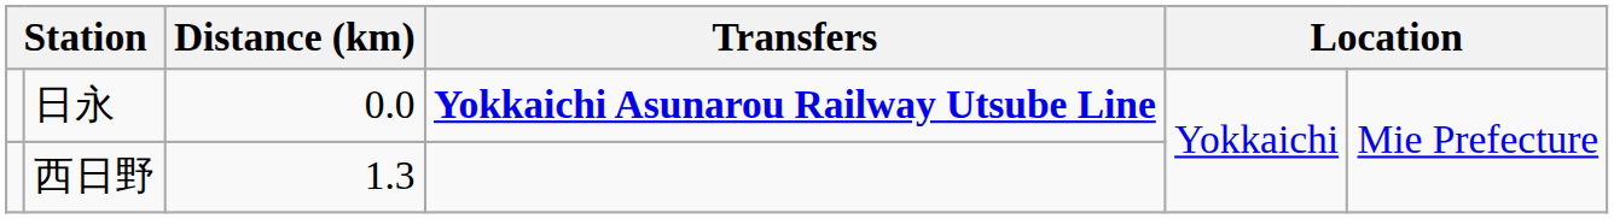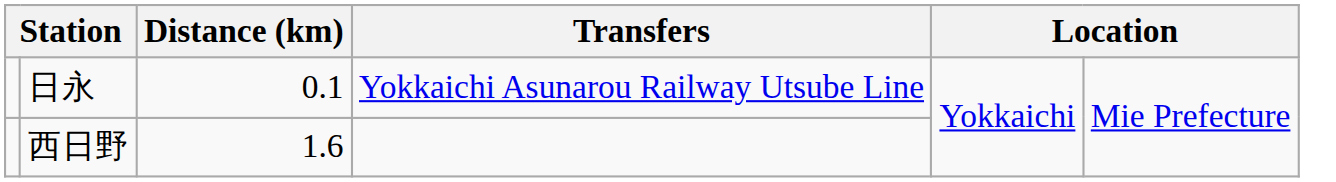日永 | Distance (km): 0.0 -> 0.1
日永 | Transfers: bold -> normal
西日野 | Distance (km): 1.3 -> 1.6
